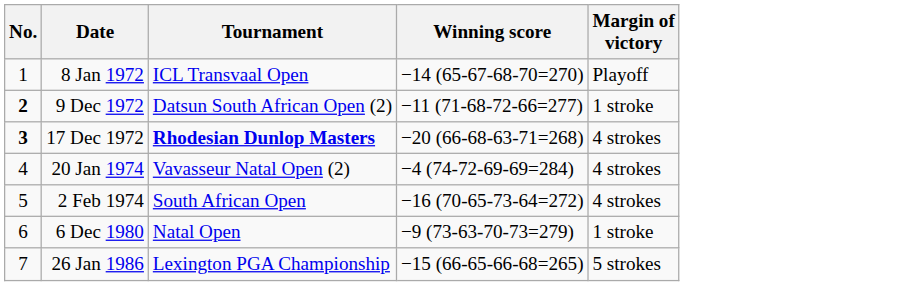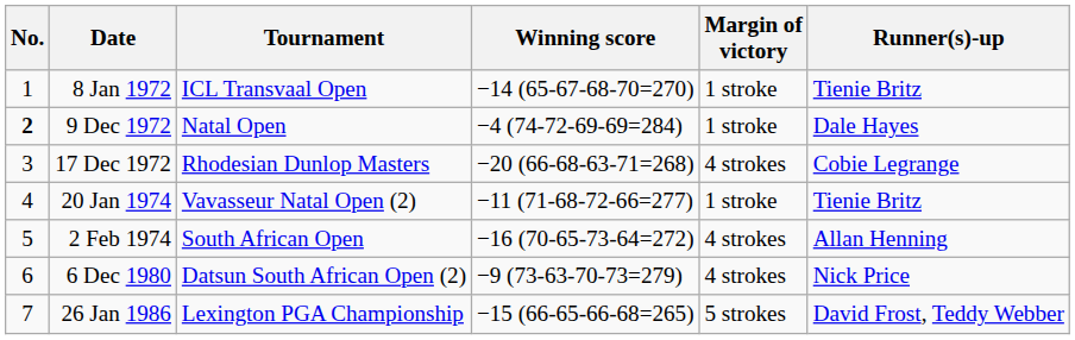+ column: Runner(s)-up | Tienie Britz | Dale Hayes | Cobie Legrange | Tienie Britz | Allan Henning | Nick Price | David Frost, Teddy Webber
8 Jan 1972 | Margin of victory: Playoff -> 1 stroke
9 Dec 1972 | Tournament: Datsun South African Open (2) -> Natal Open
9 Dec 1972 | Winning score: −11 (71-68-72-66=277) -> −4 (74-72-69-69=284)
17 Dec 1972 | No.: bold -> normal
17 Dec 1972 | Tournament: bold -> normal
20 Jan 1974 | Winning score: −4 (74-72-69-69=284) -> −11 (71-68-72-66=277)
20 Jan 1974 | Margin of victory: 4 strokes -> 1 stroke
6 Dec 1980 | Tournament: Natal Open -> Datsun South African Open (2)
6 Dec 1980 | Margin of victory: 1 stroke -> 4 strokes
